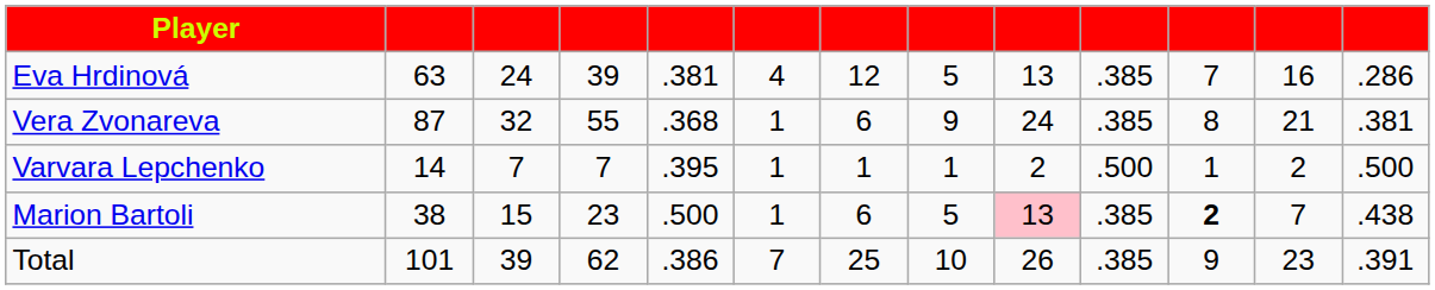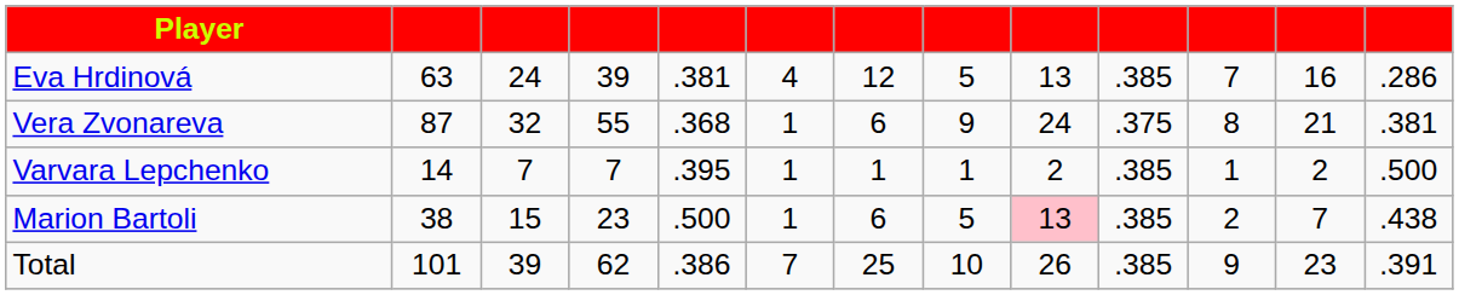Vera Zvonareva | column 10: .385 -> .375
Varvara Lepchenko | column 10: .500 -> .385
Marion Bartoli | column 11: bold -> normal
